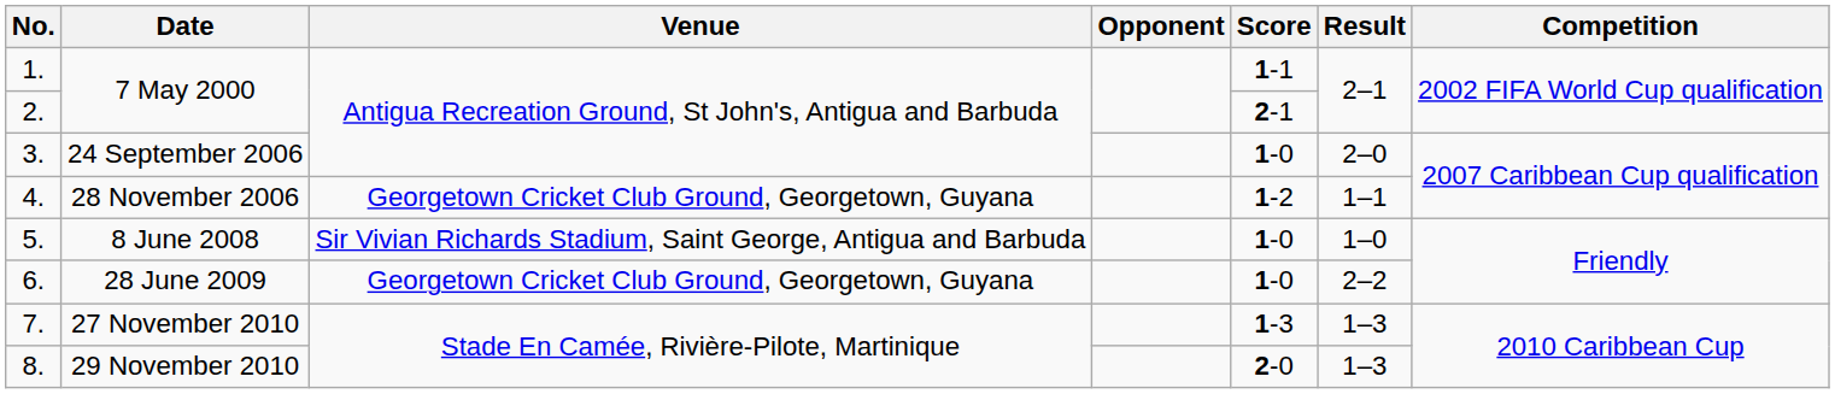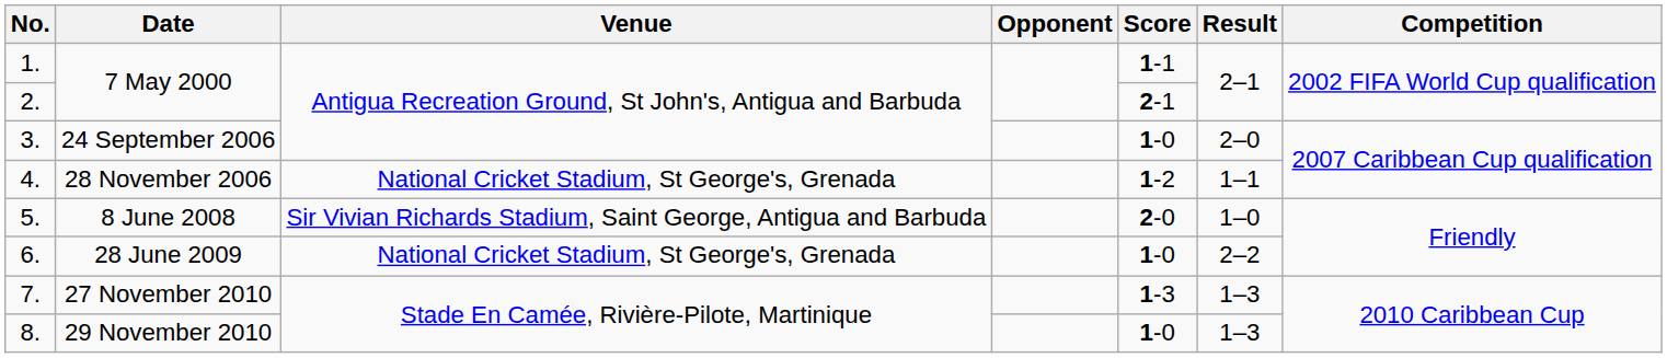4. | Venue: Georgetown Cricket Club Ground, Georgetown, Guyana -> National Cricket Stadium, St George's, Grenada
5. | Score: 1-0 -> 2-0
6. | Venue: Georgetown Cricket Club Ground, Georgetown, Guyana -> National Cricket Stadium, St George's, Grenada
8. | Score: 2-0 -> 1-0
